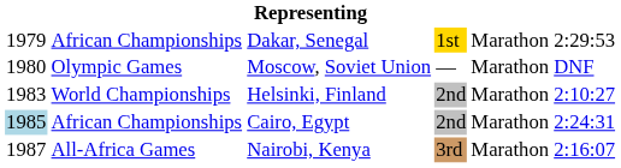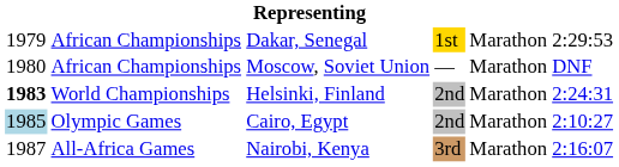Moscow, Soviet Union | column 2: Olympic Games -> African Championships
Helsinki, Finland | column 1: normal -> bold
Helsinki, Finland | column 6: 2:10:27 -> 2:24:31
Cairo, Egypt | column 2: African Championships -> Olympic Games
Cairo, Egypt | column 6: 2:24:31 -> 2:10:27
